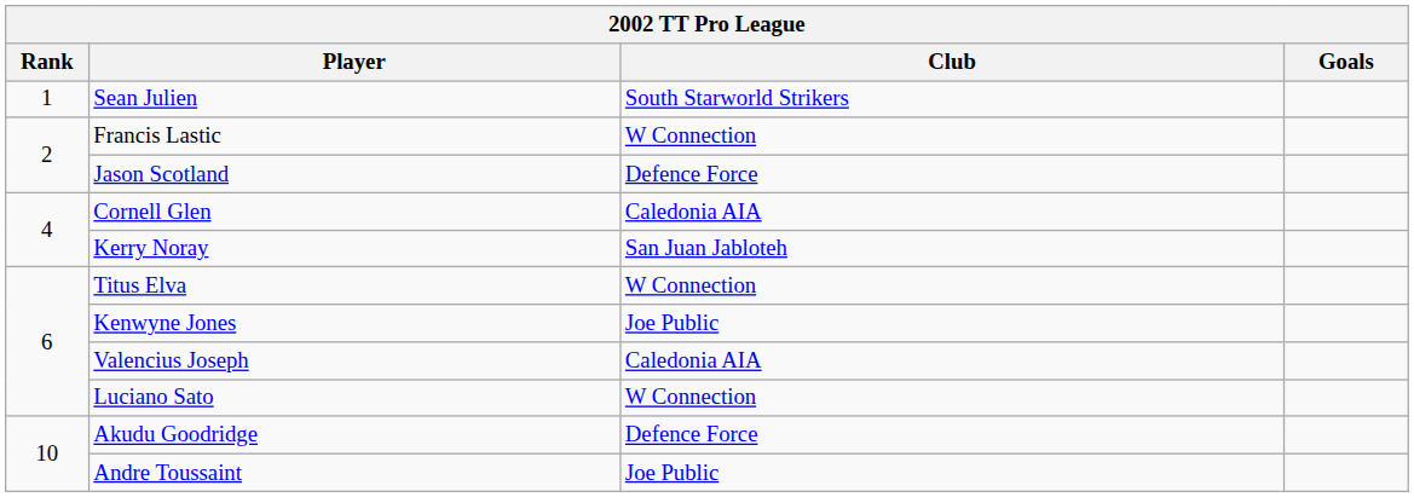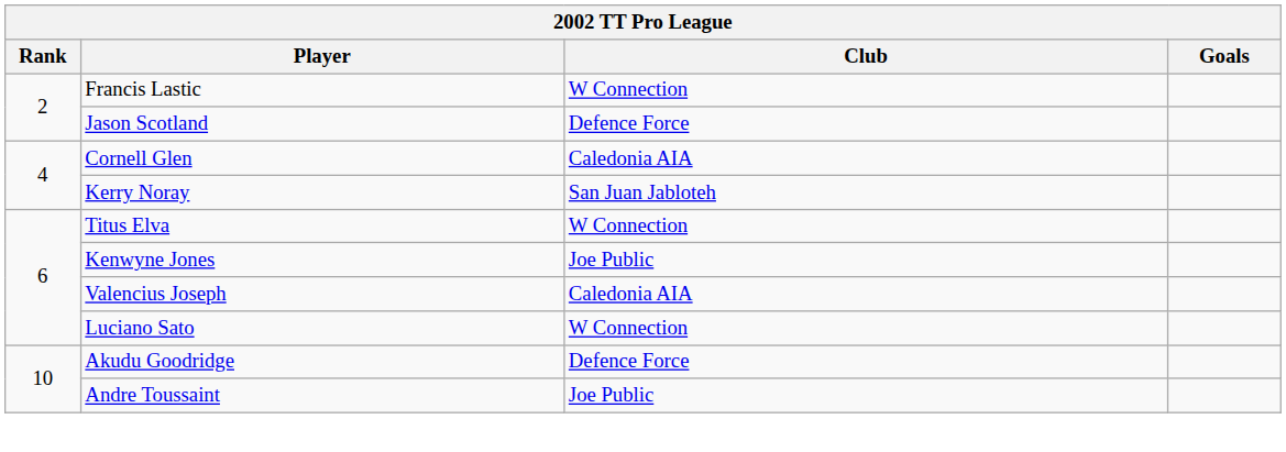- row: 1 | Sean Julien | South Starworld Strikers
